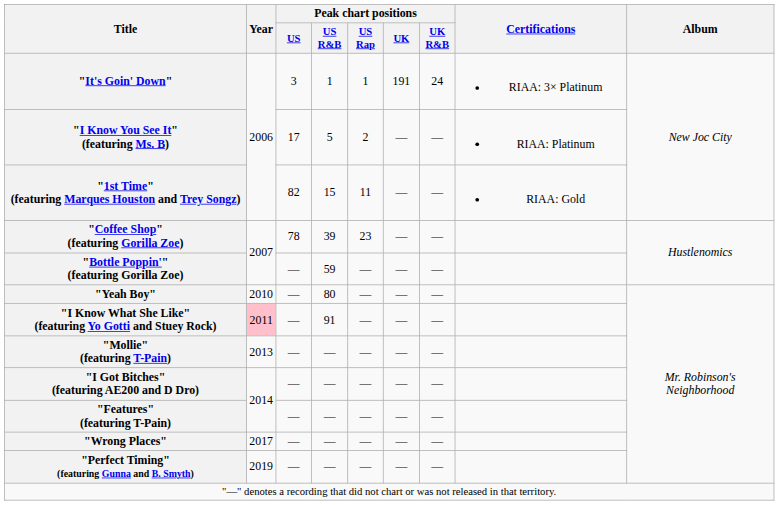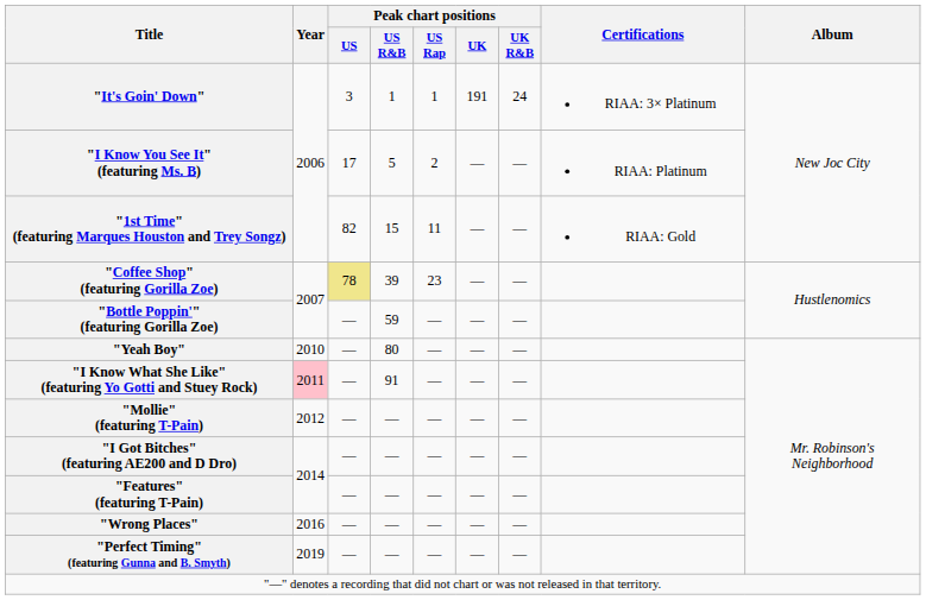"Coffee Shop" (featuring Gorilla Zoe) | Peak chart positions / US: no background -> khaki background
"Mollie" (featuring T-Pain) | Year: 2013 -> 2012
"Wrong Places" | Year: 2017 -> 2016
